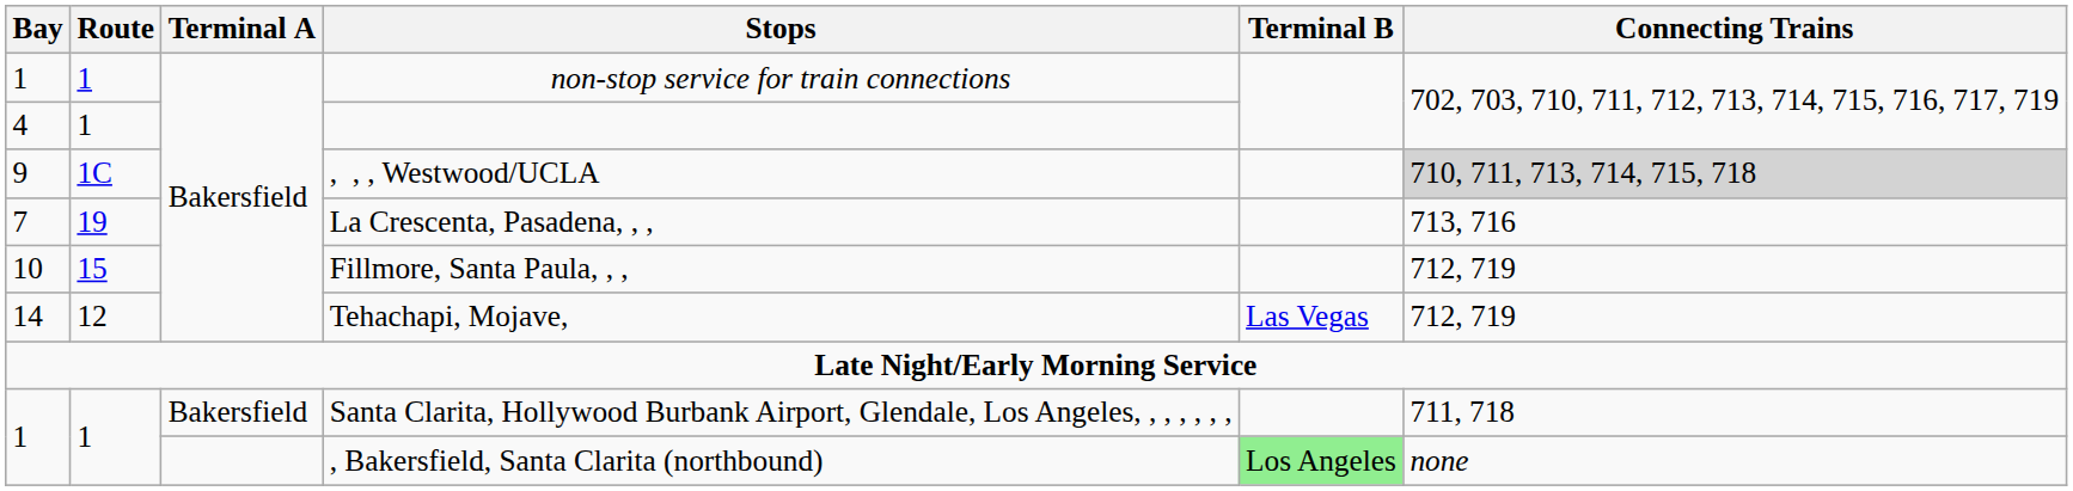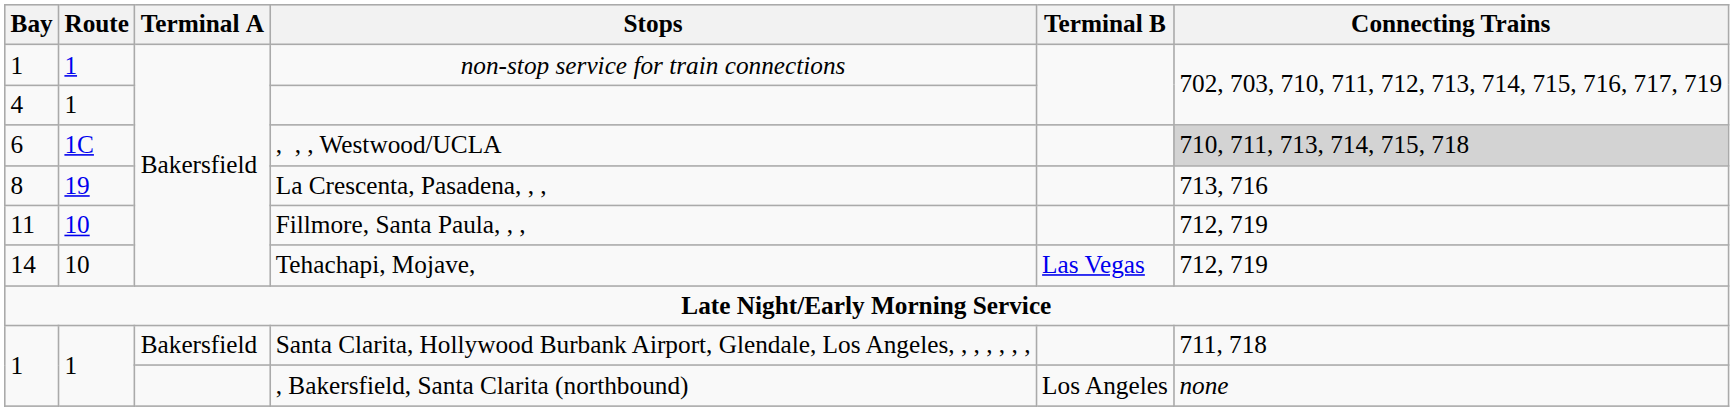, , , Westwood/UCLA | Bay: 9 -> 6
La Crescenta, Pasadena, , , | Bay: 7 -> 8
Fillmore, Santa Paula, , , | Bay: 10 -> 11
Fillmore, Santa Paula, , , | Route: 15 -> 10
Tehachapi, Mojave, | Route: 12 -> 10
, Bakersfield, Santa Clarita (northbound) | Terminal B: lightgreen background -> no background
